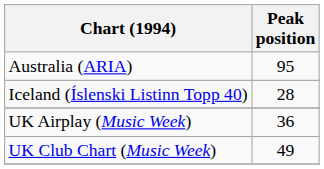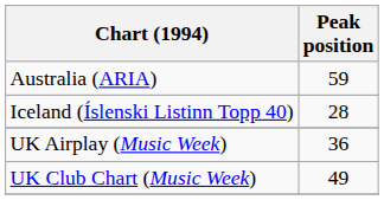Australia (ARIA) | Peak position: 95 -> 59
